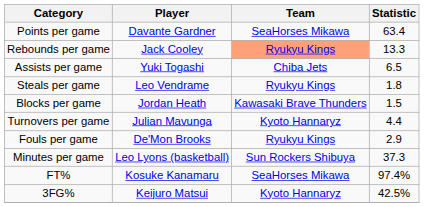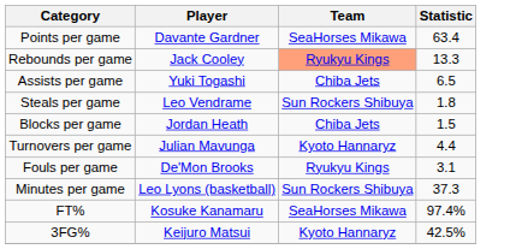Steals per game | Team: Ryukyu Kings -> Sun Rockers Shibuya
Blocks per game | Team: Kawasaki Brave Thunders -> Chiba Jets
Fouls per game | Statistic: 2.9 -> 3.1
